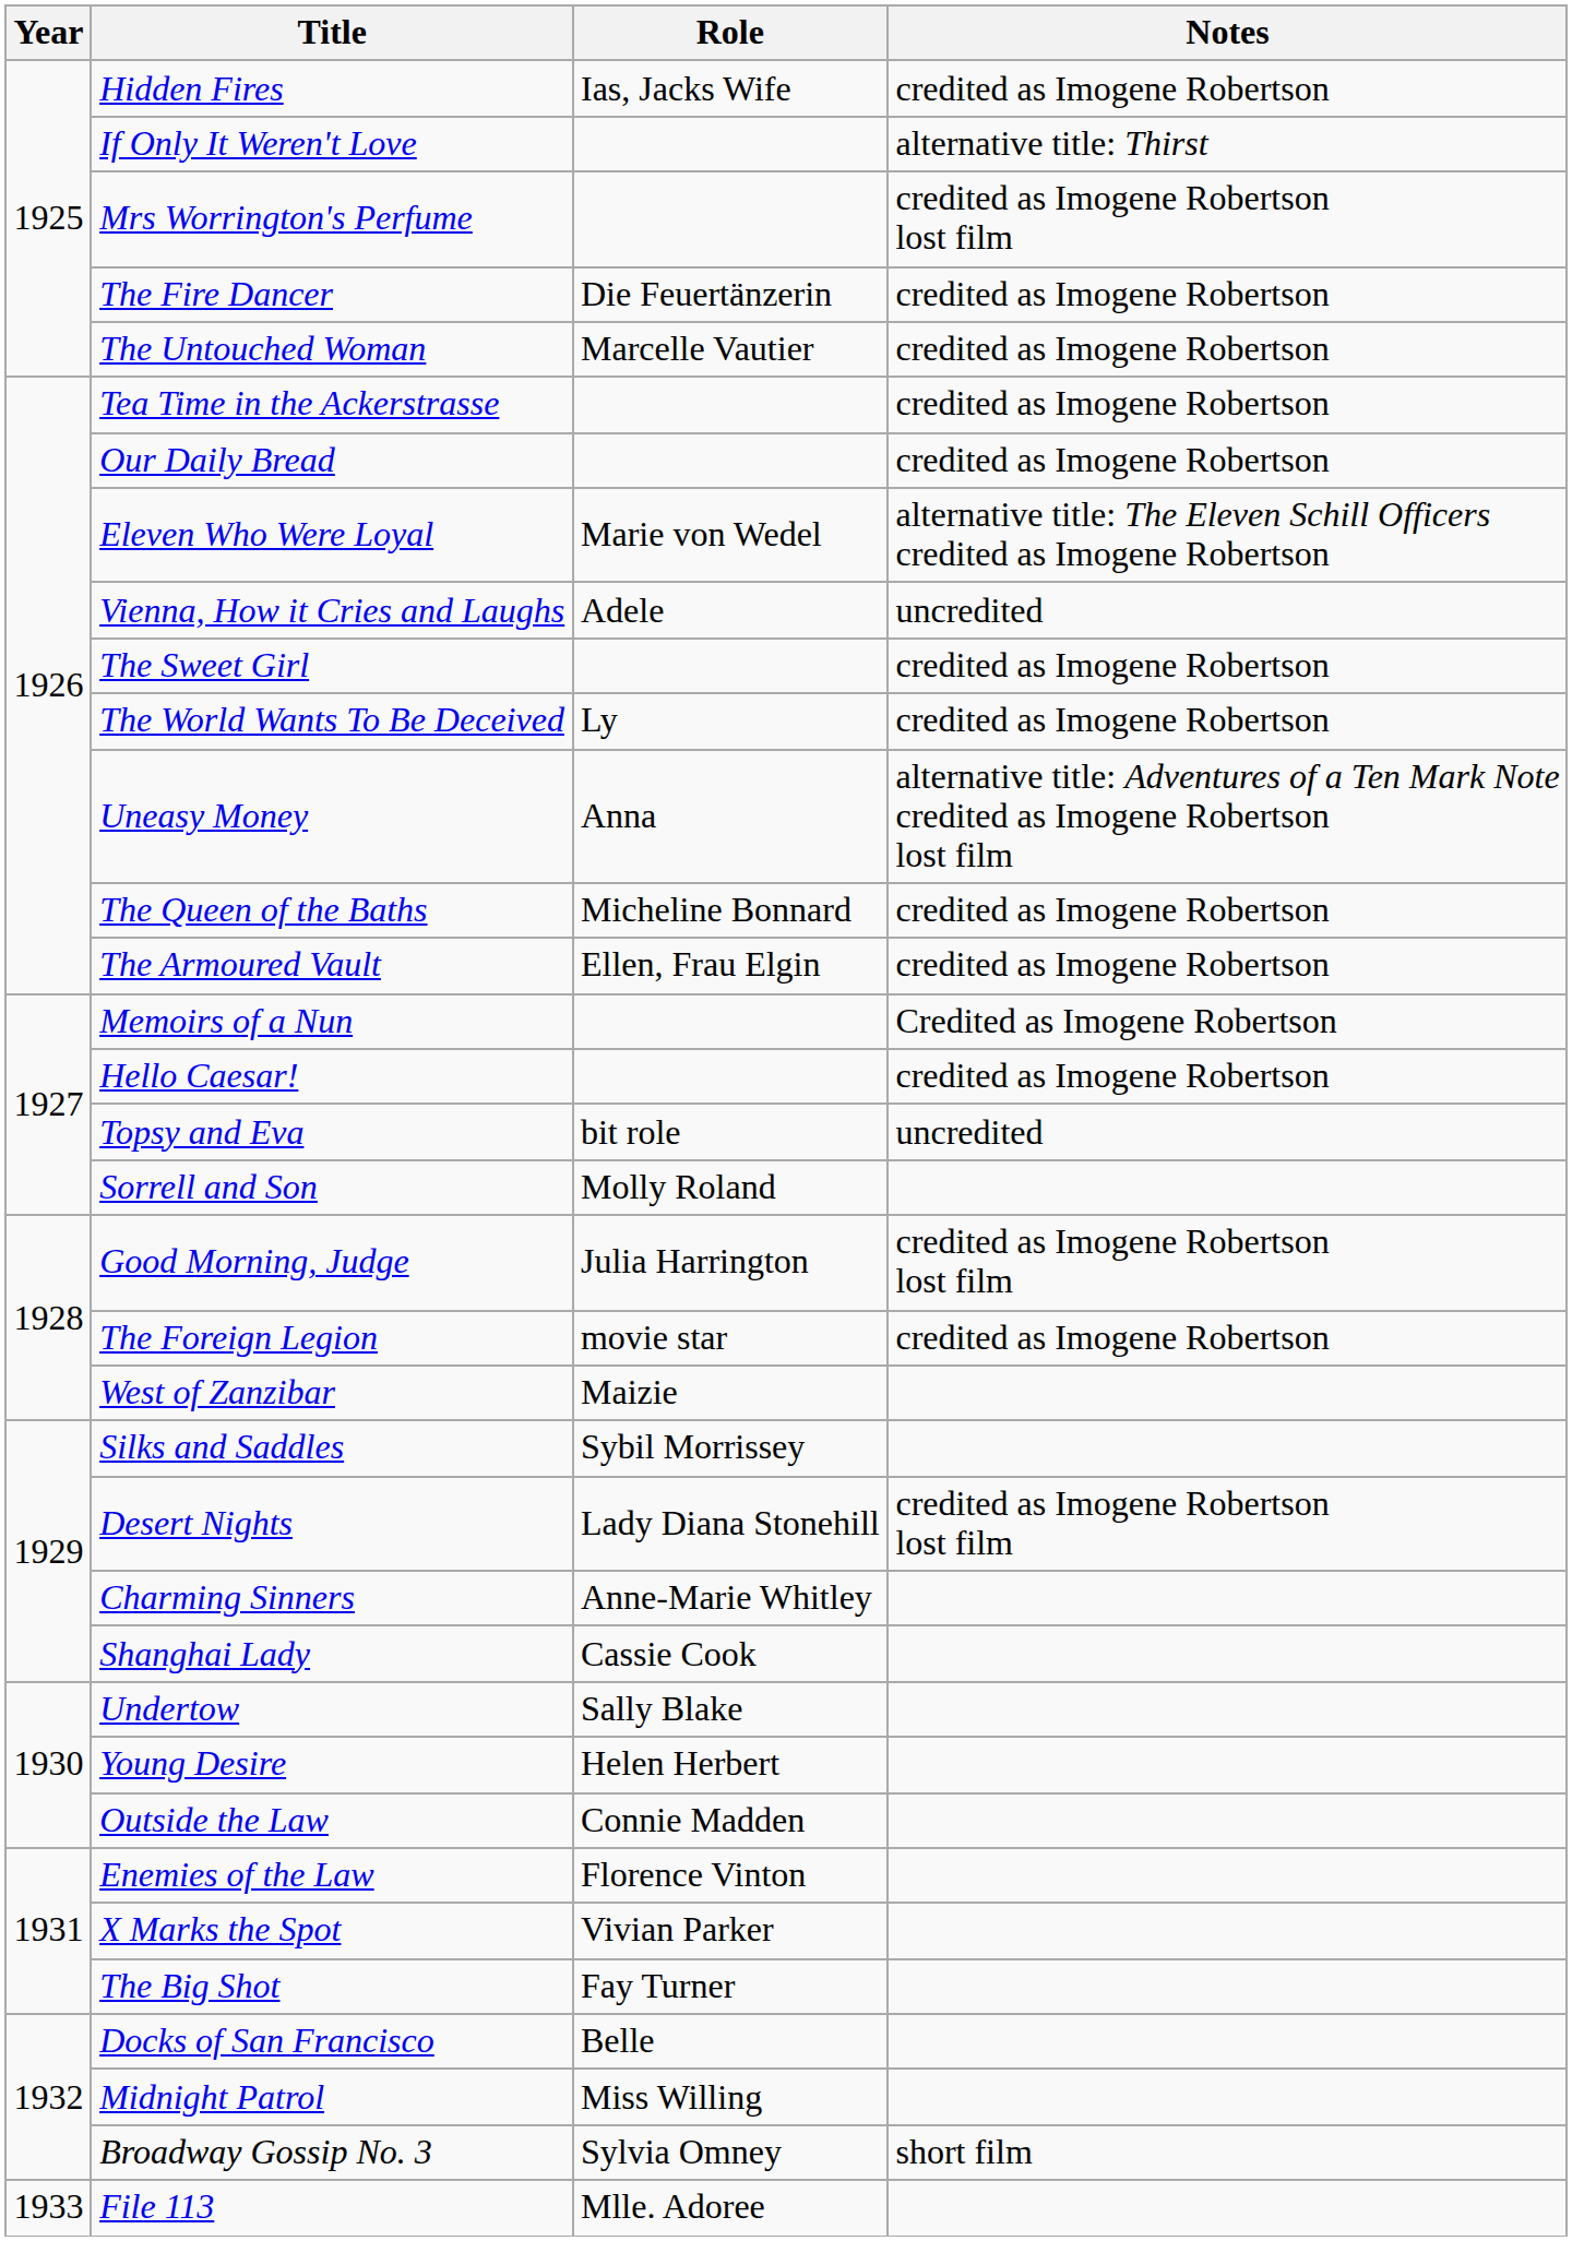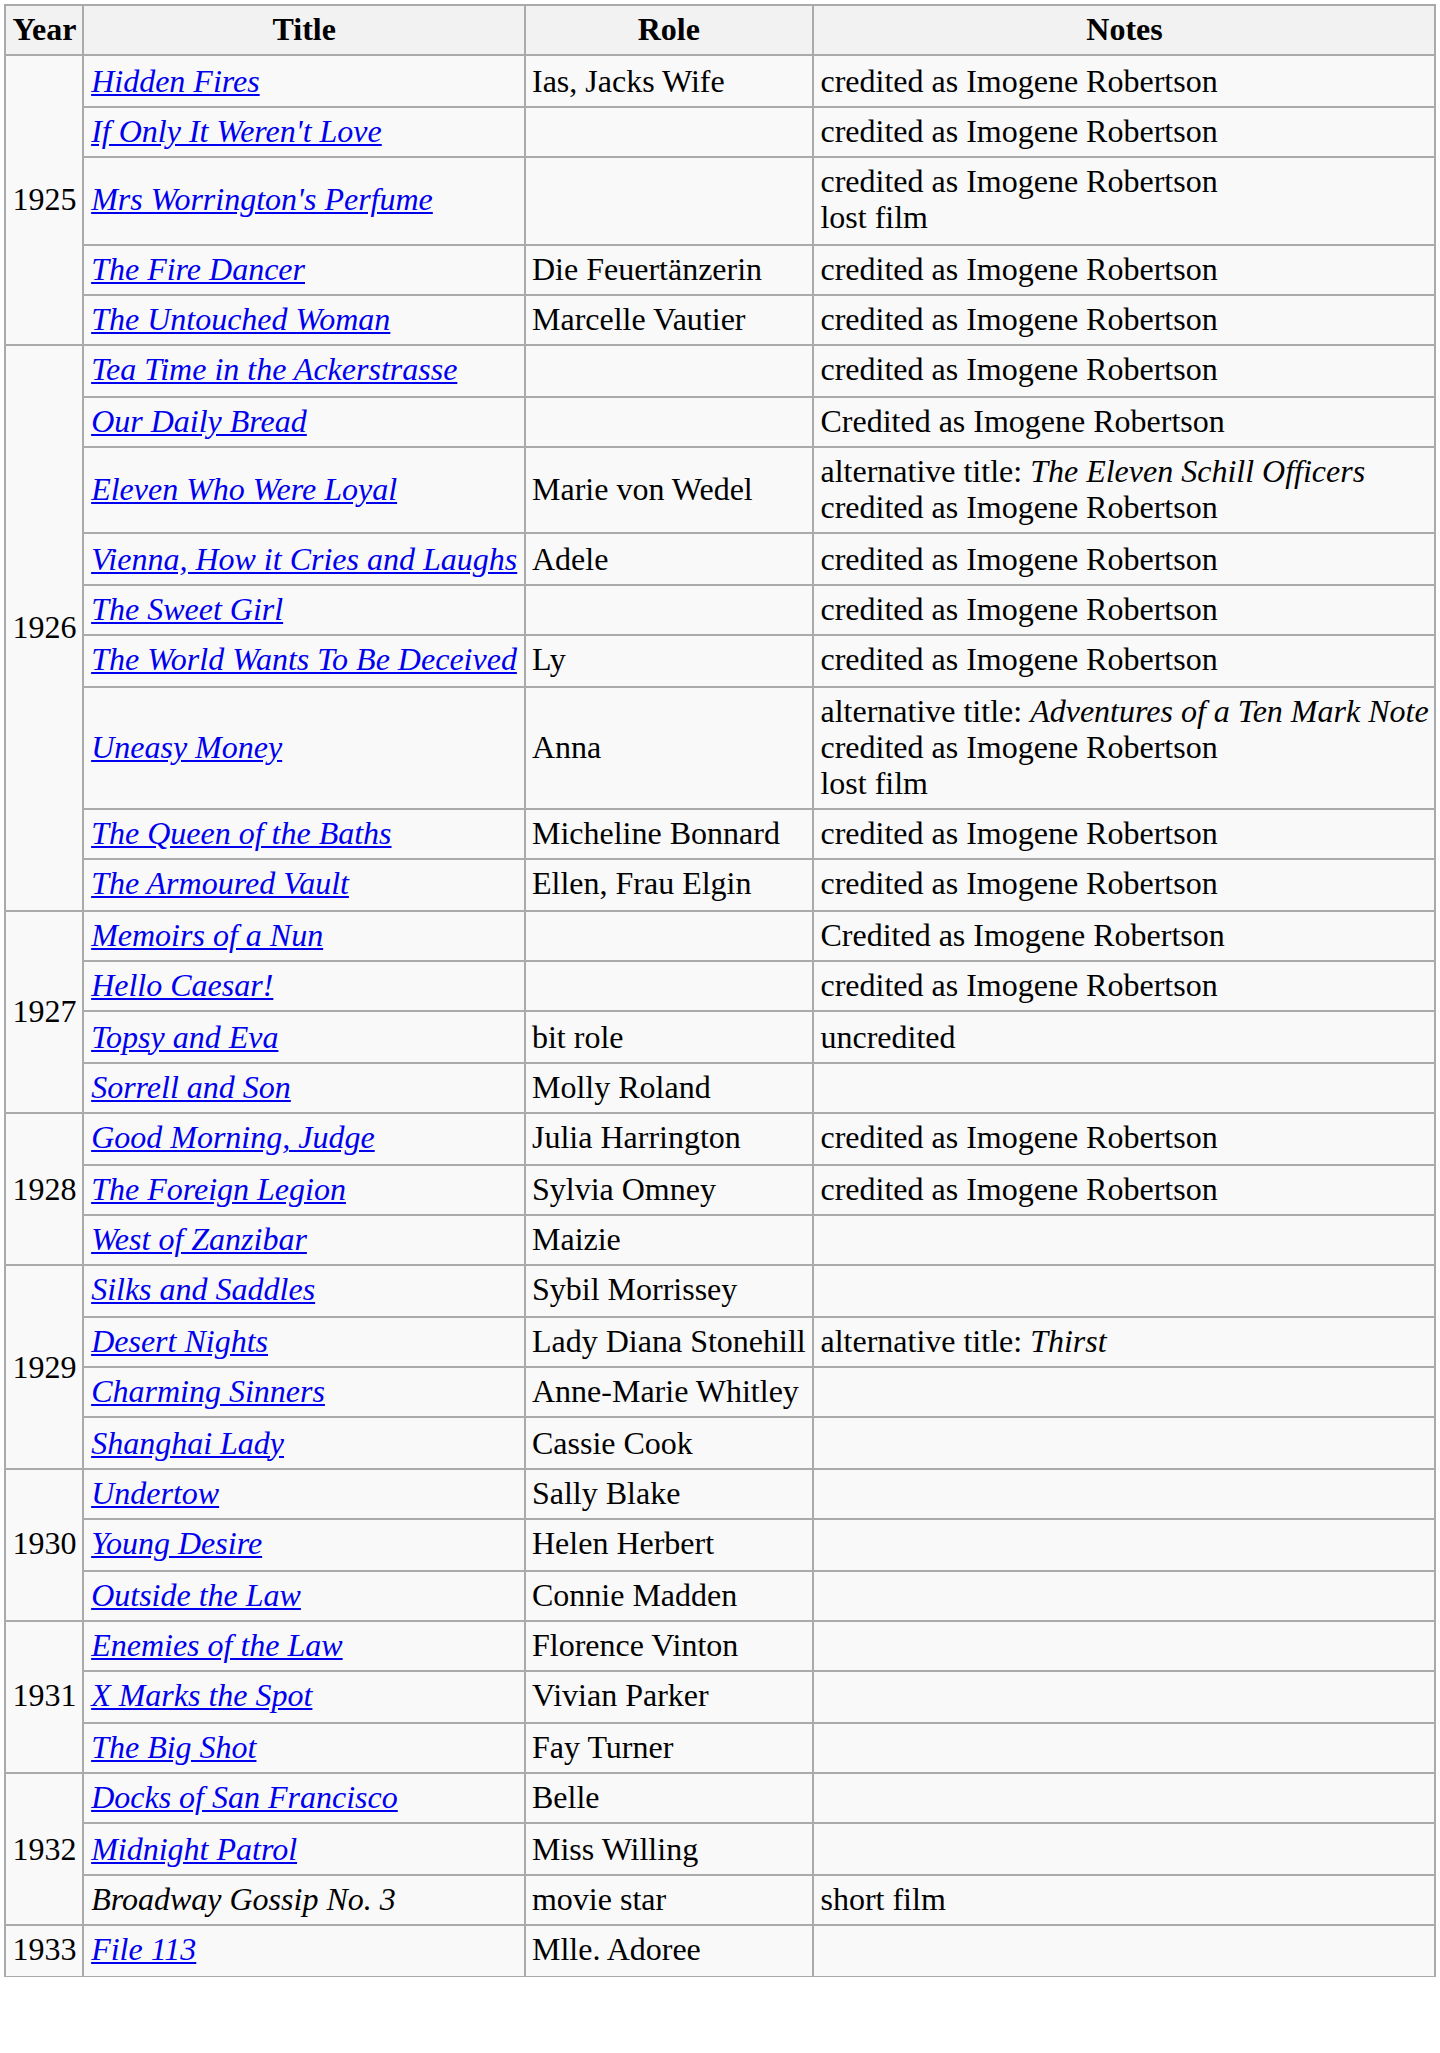If Only It Weren't Love | Notes: alternative title: Thirst -> credited as Imogene Robertson
Our Daily Bread | Notes: credited as Imogene Robertson -> Credited as Imogene Robertson
Vienna, How it Cries and Laughs | Notes: uncredited -> credited as Imogene Robertson
Good Morning, Judge | Notes: credited as Imogene Robertson lost film -> credited as Imogene Robertson
The Foreign Legion | Role: movie star -> Sylvia Omney
Desert Nights | Notes: credited as Imogene Robertson lost film -> alternative title: Thirst
Broadway Gossip No. 3 | Role: Sylvia Omney -> movie star
